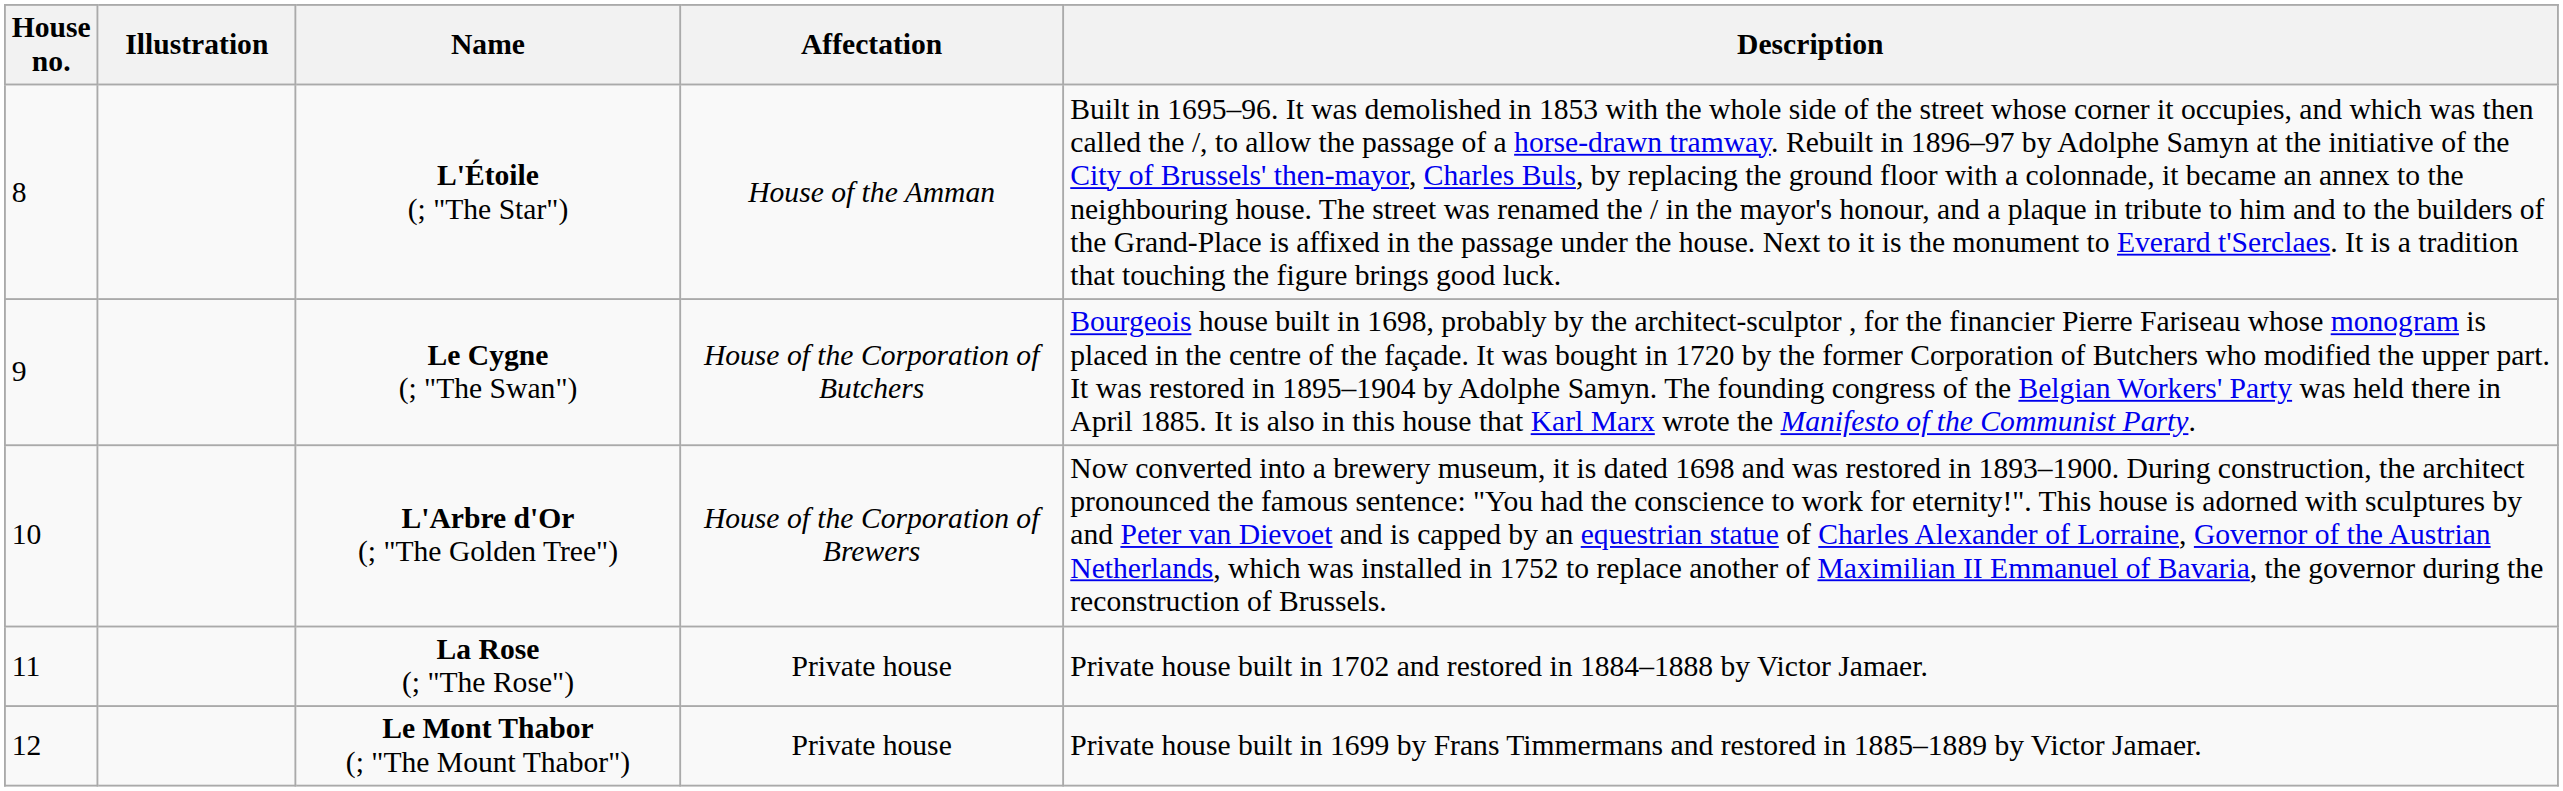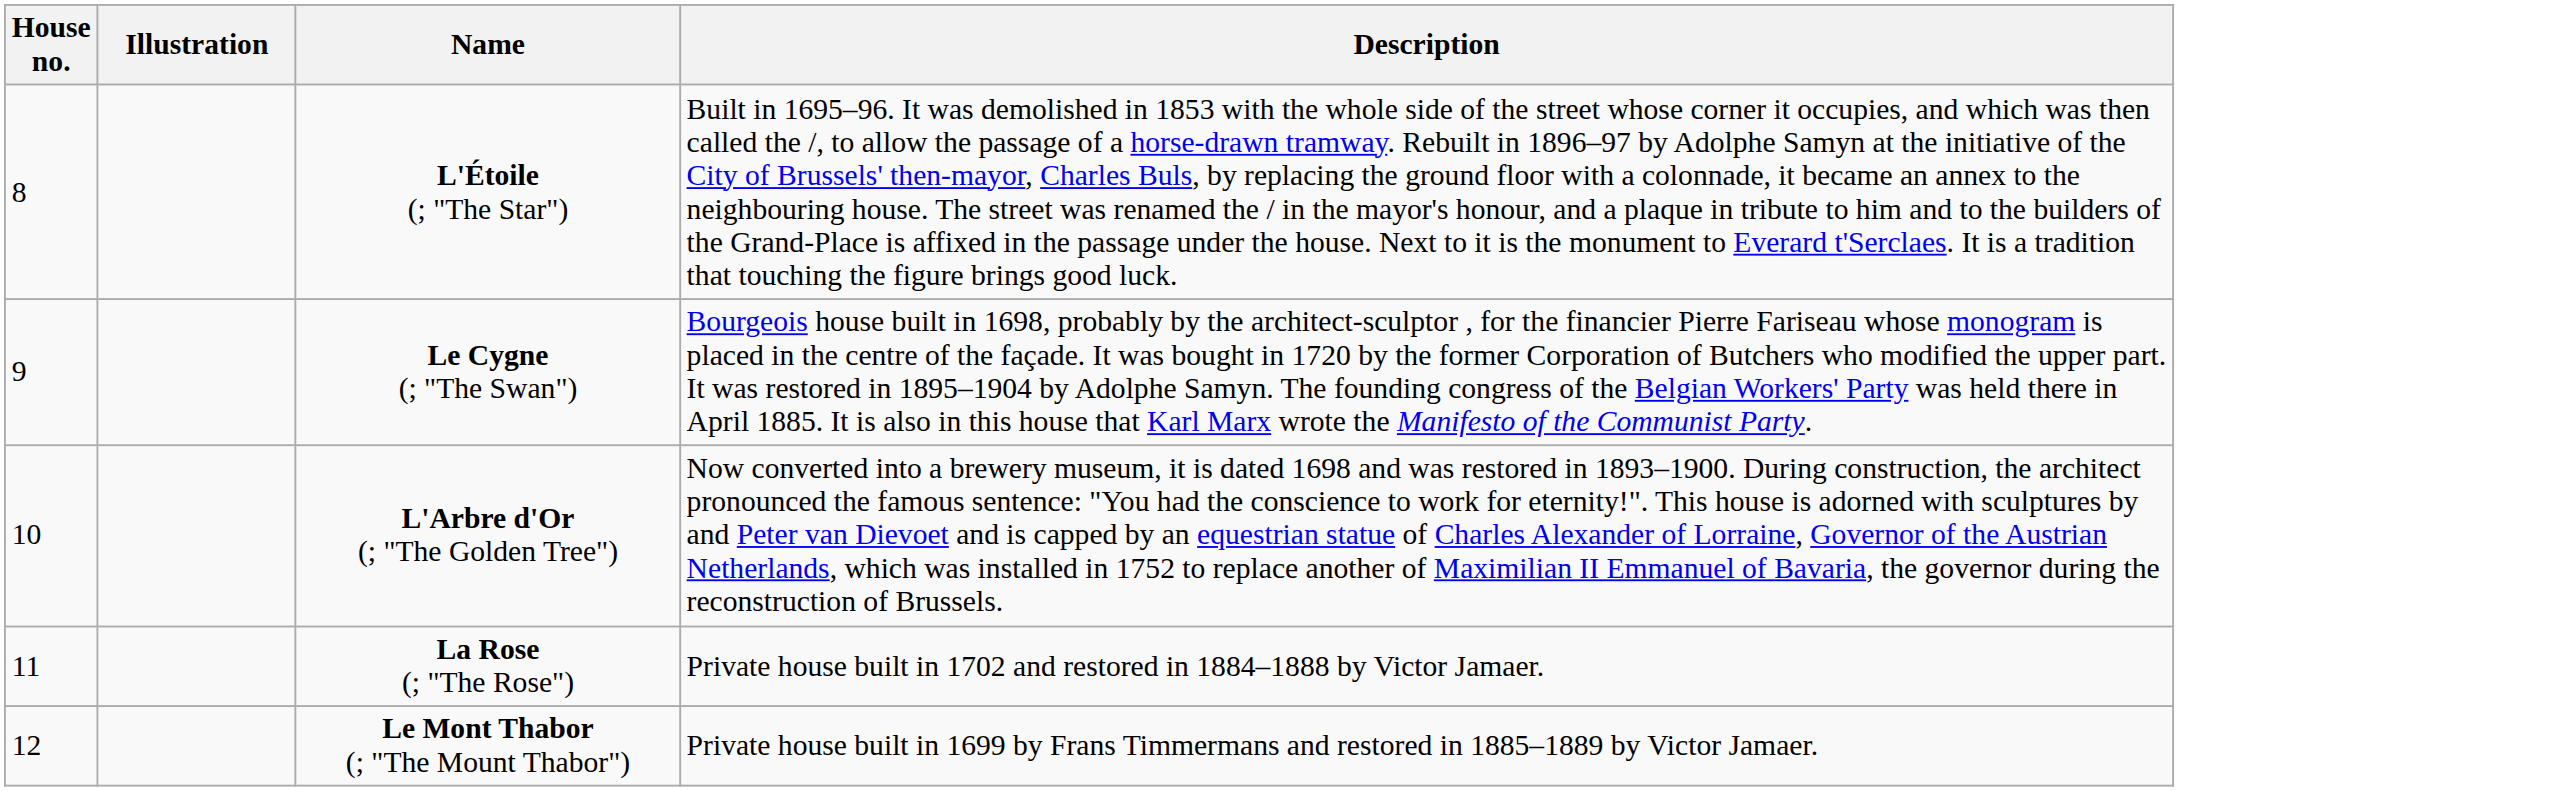- column: Affectation | House of the Amman | House of the Corporation of Butchers | House of the Corporation of Brewers | Private house | Private house
